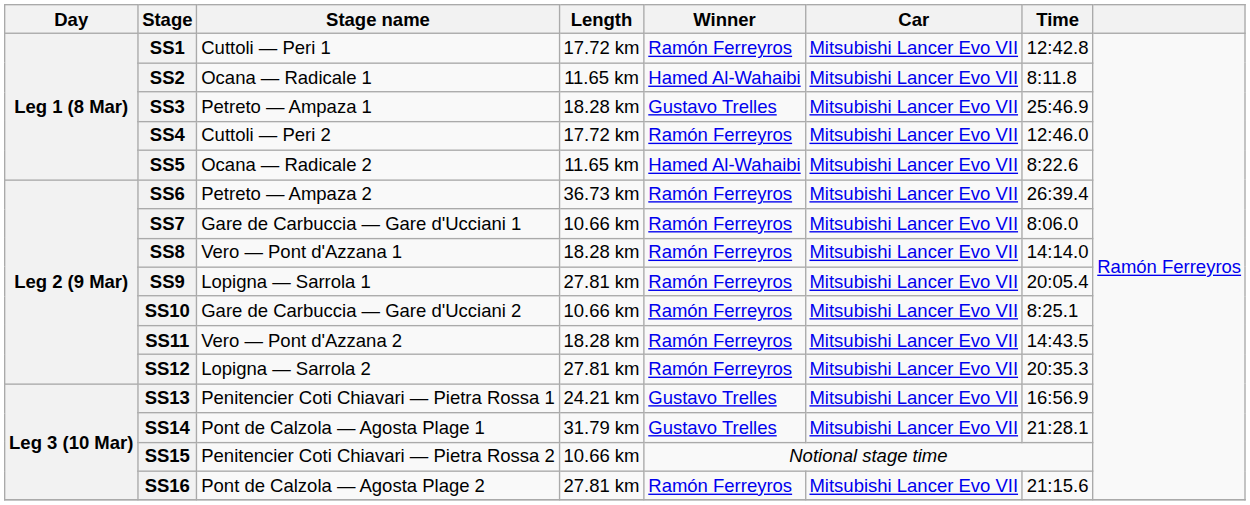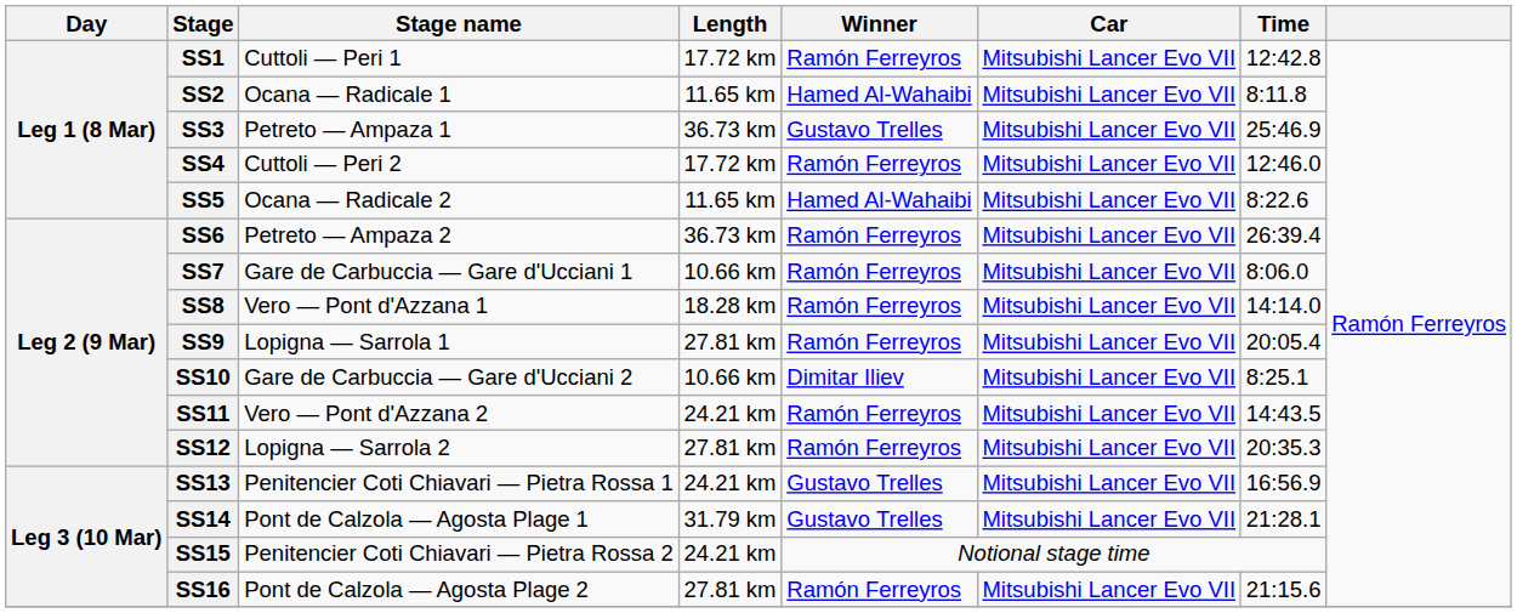SS3 | Length: 18.28 km -> 36.73 km
SS10 | Winner: Ramón Ferreyros -> Dimitar Iliev
SS11 | Length: 18.28 km -> 24.21 km
SS15 | Length: 10.66 km -> 24.21 km
